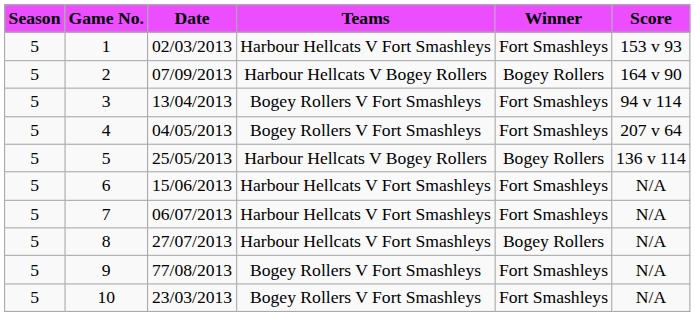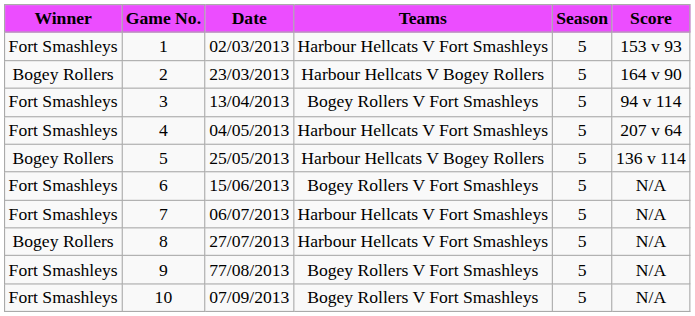columns swapped: Season <-> Winner
2 | Date: 07/09/2013 -> 23/03/2013
4 | Teams: Bogey Rollers V Fort Smashleys -> Harbour Hellcats V Fort Smashleys
6 | Teams: Harbour Hellcats V Fort Smashleys -> Bogey Rollers V Fort Smashleys
10 | Date: 23/03/2013 -> 07/09/2013
